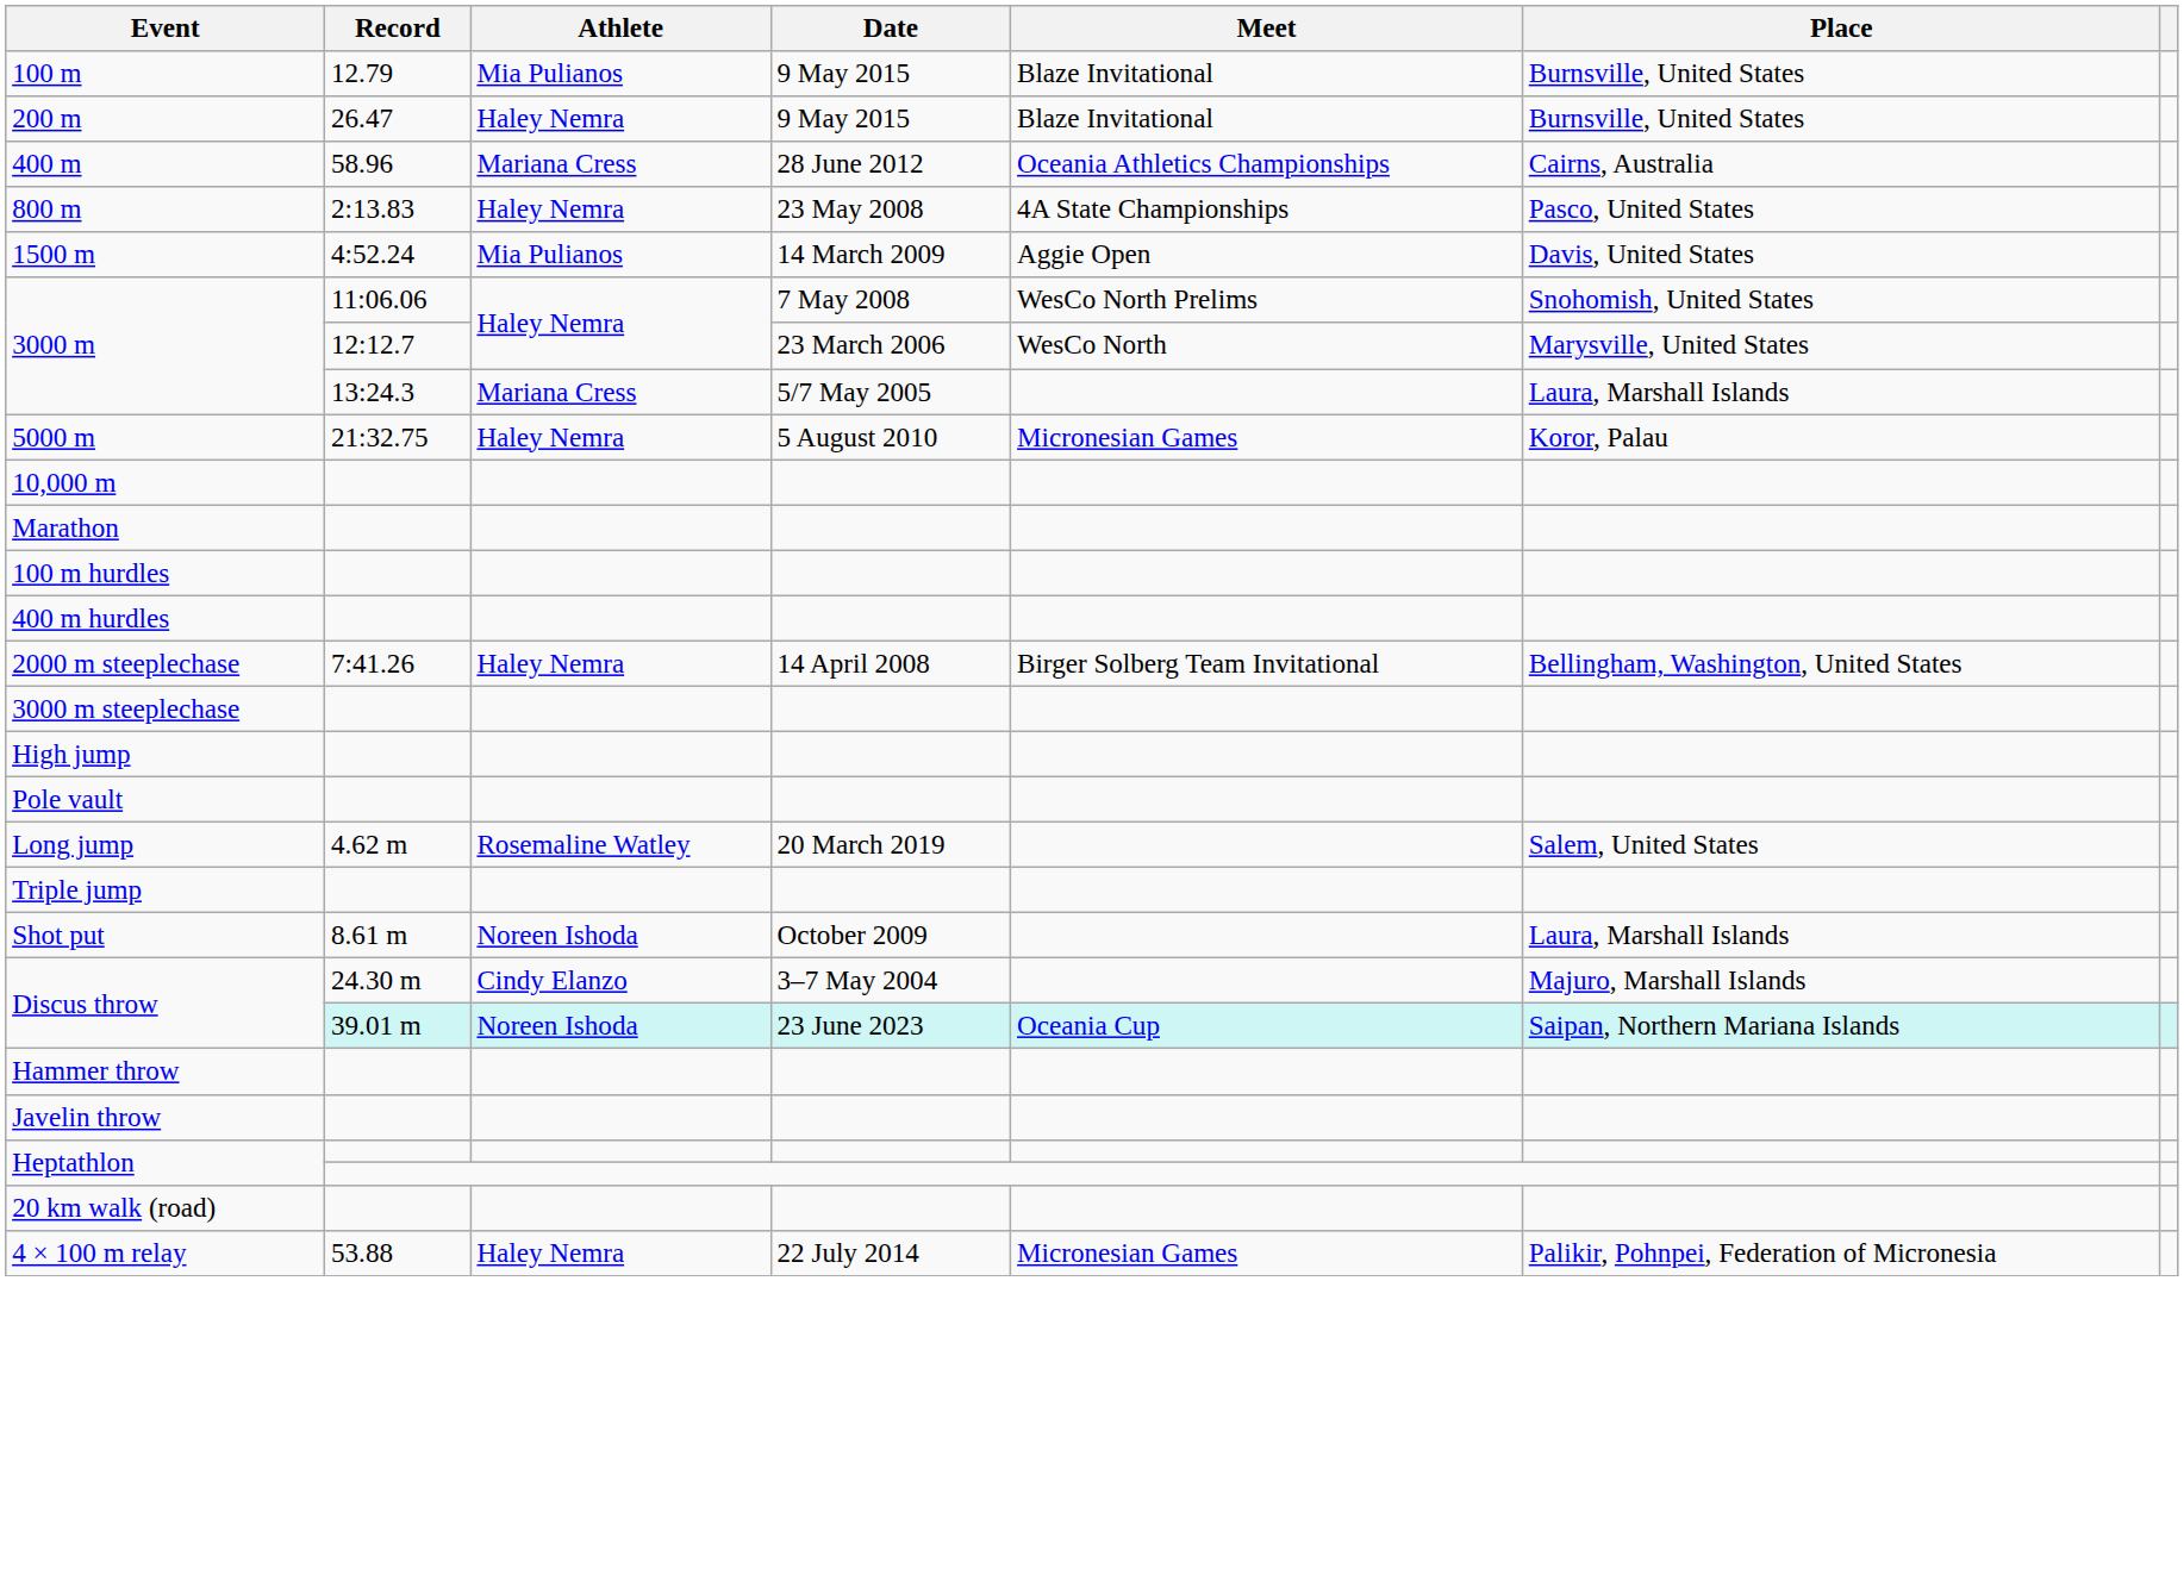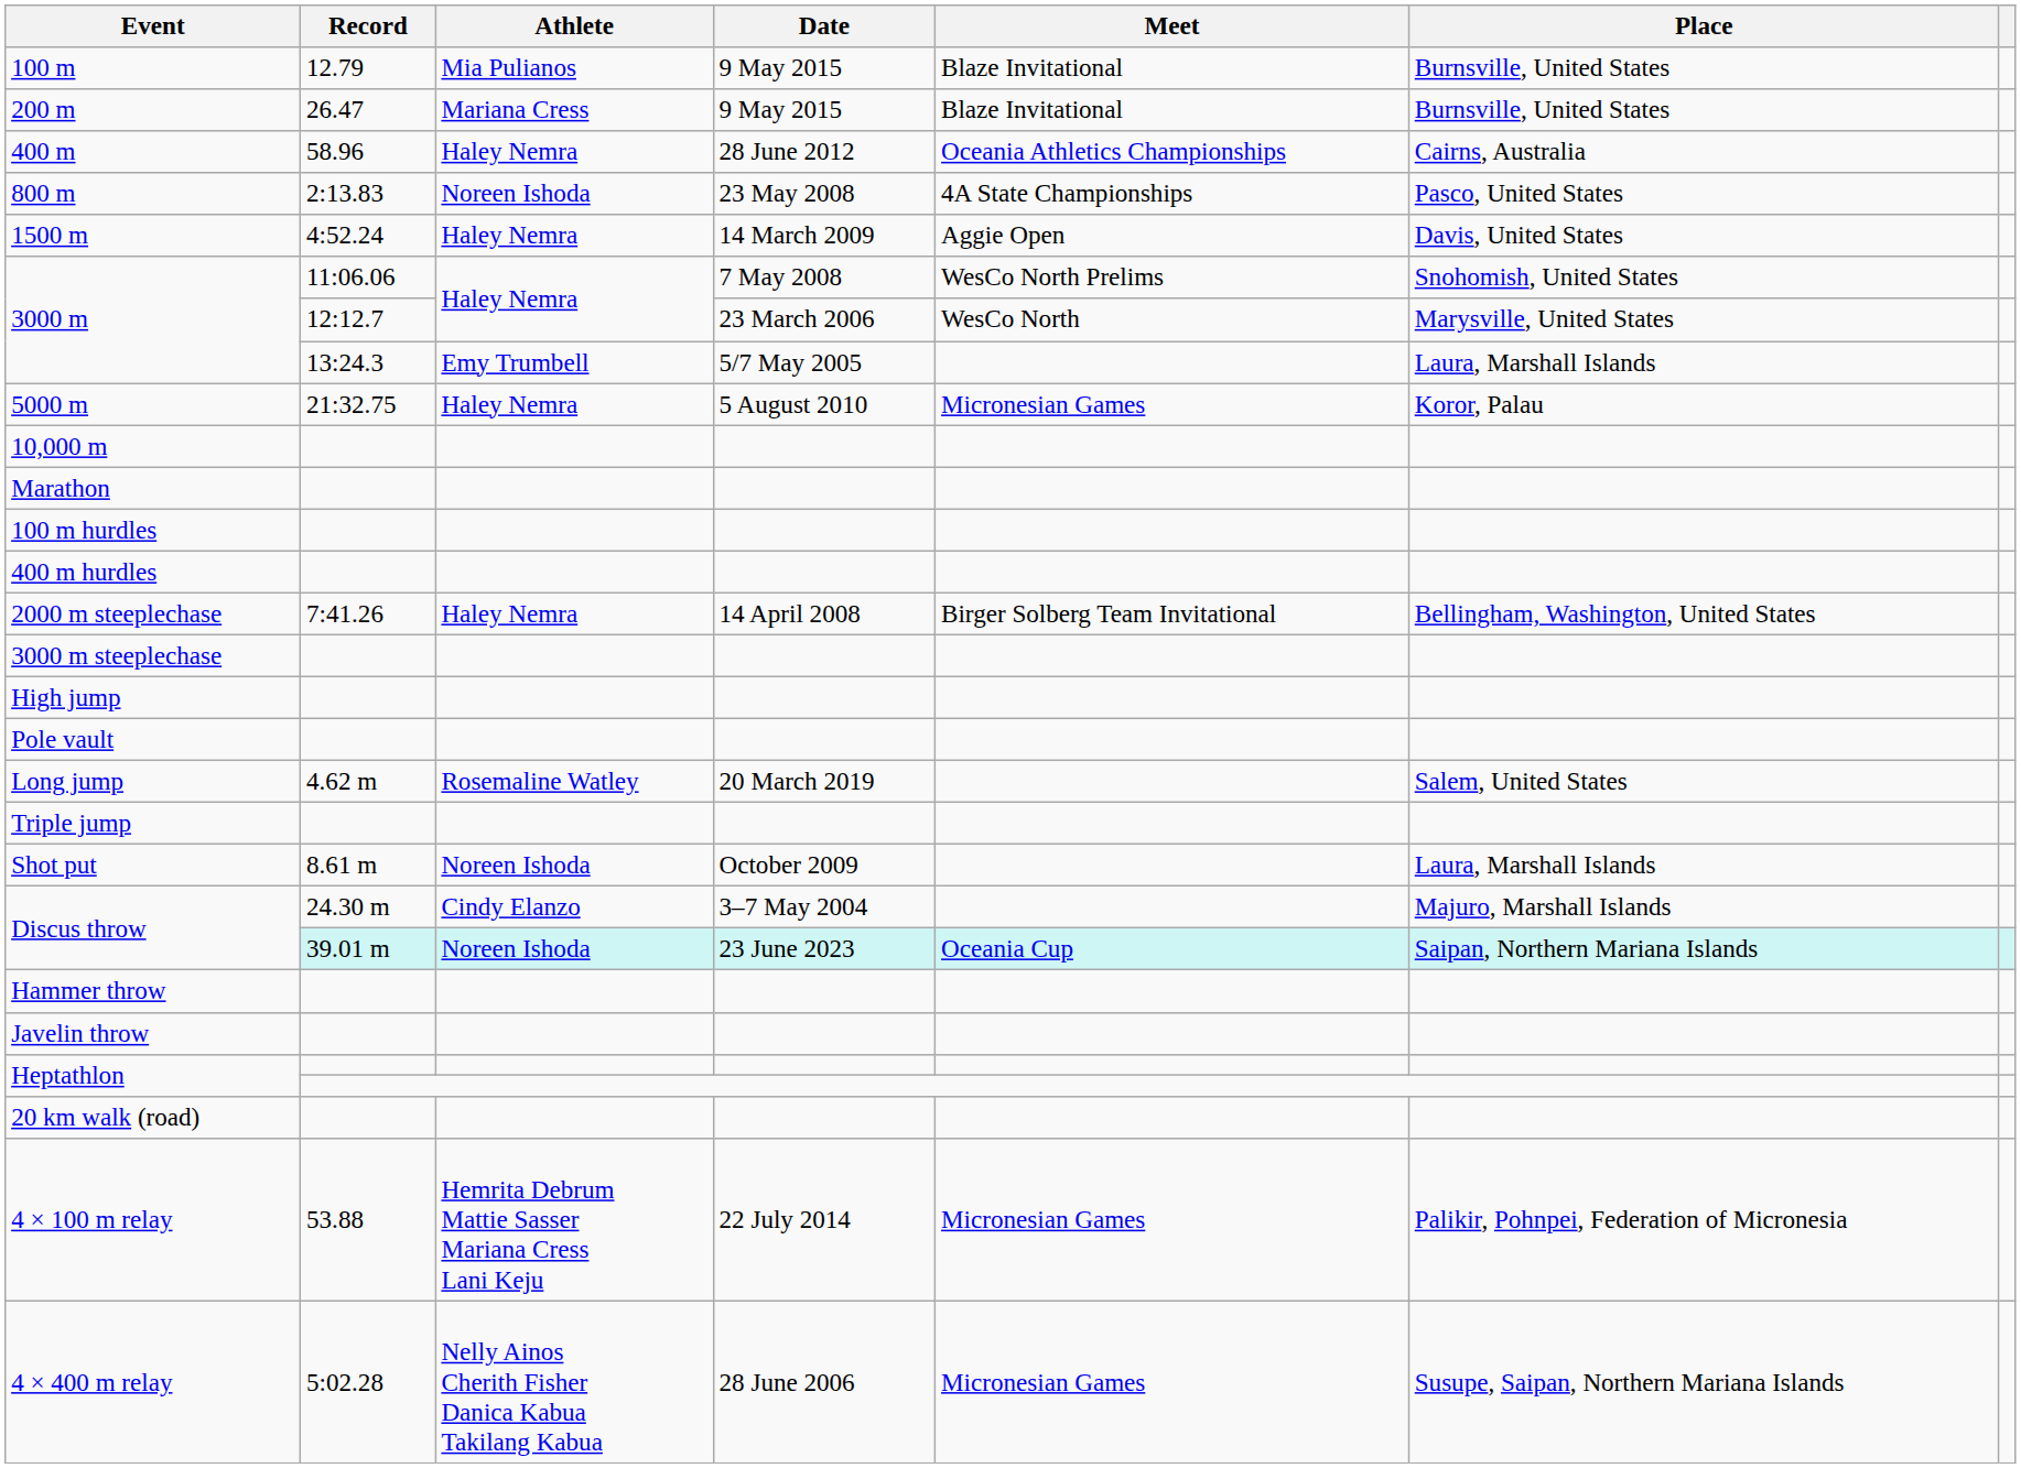200 m | Athlete: Haley Nemra -> Mariana Cress
400 m | Athlete: Mariana Cress -> Haley Nemra
800 m | Athlete: Haley Nemra -> Noreen Ishoda
1500 m | Athlete: Mia Pulianos -> Haley Nemra
3000 m / 13:24.3 | Athlete: Mariana Cress -> Emy Trumbell
4 × 100 m relay | Athlete: Haley Nemra -> Hemrita Debrum Mattie Sasser Mariana Cress Lani Keju
+ row: 4 × 400 m relay | 5:02.28 | Nelly Ainos Cherith Fisher Danica Kabua Takilang Kabua | 28 June 2006 | Micronesian Games | Susupe, Saipan, Northern Mariana Islands
